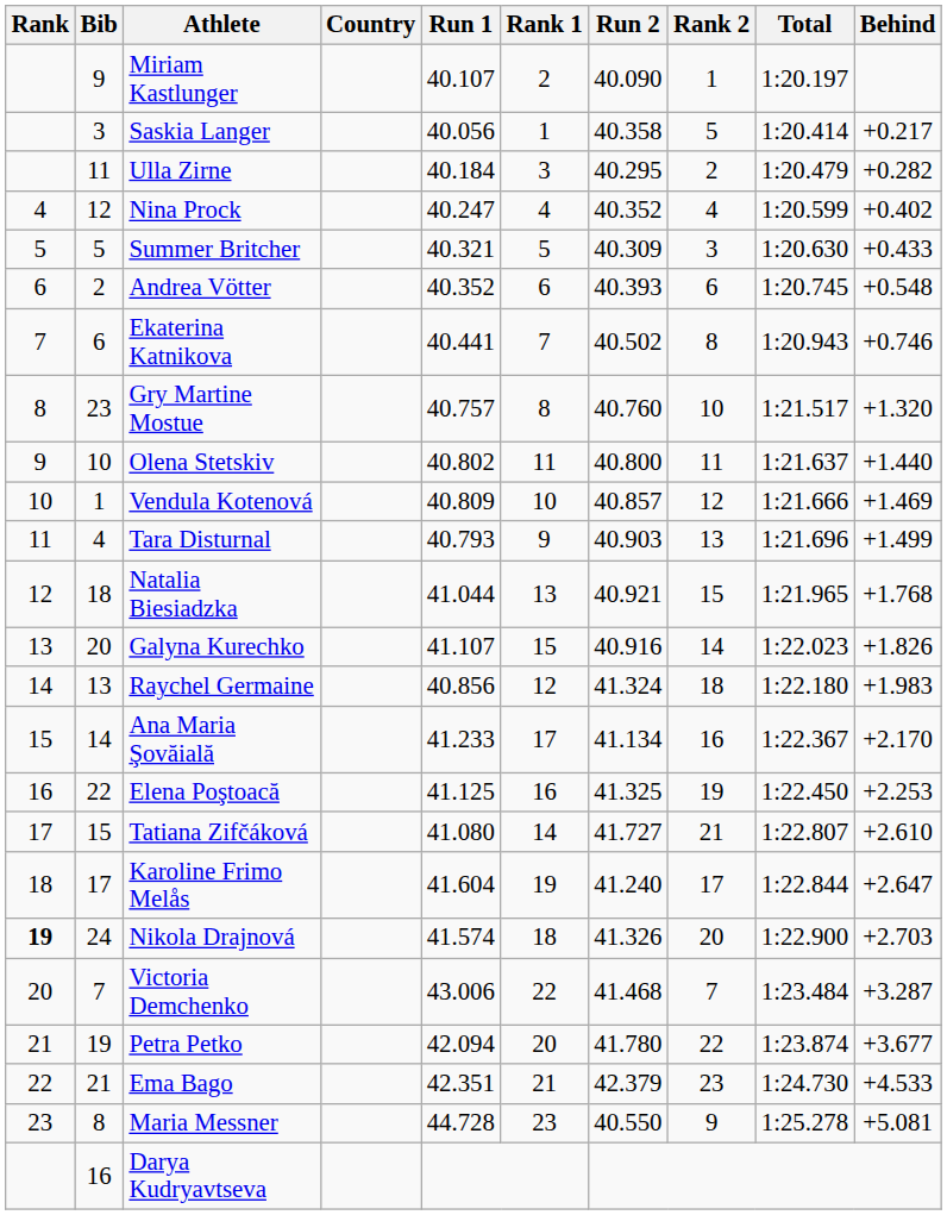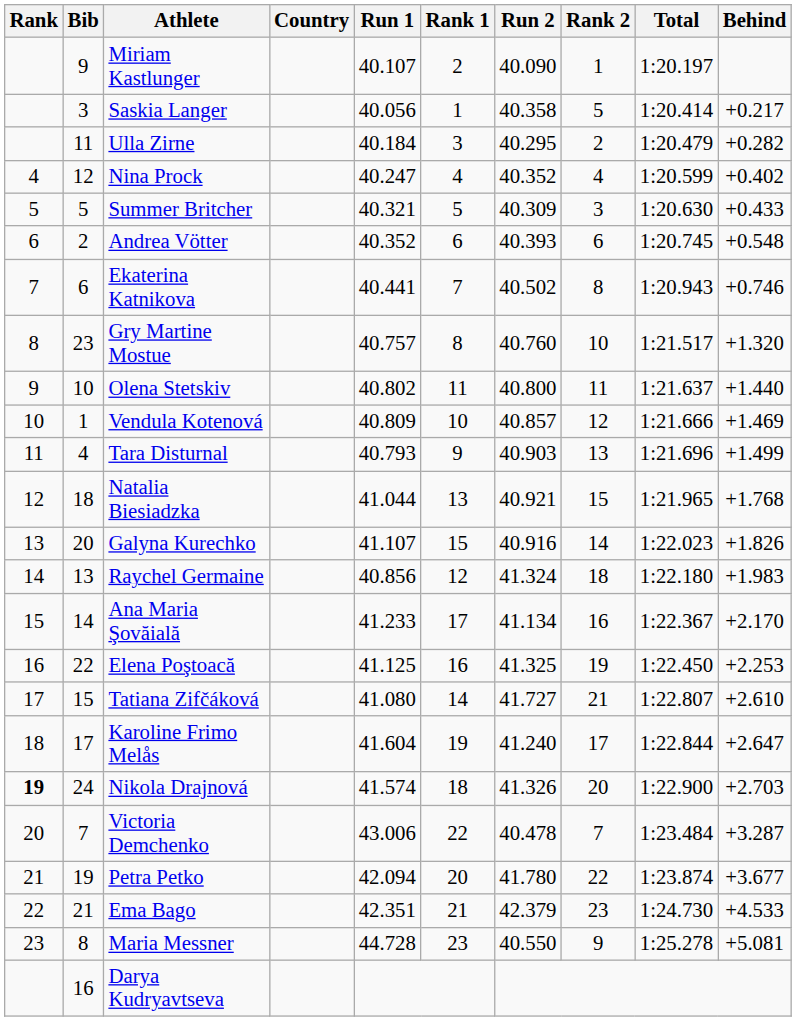Victoria Demchenko | Run 2: 41.468 -> 40.478
